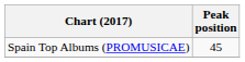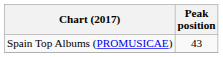Spain Top Albums (PROMUSICAE) | Peak position: 45 -> 43
